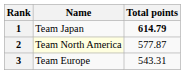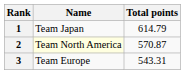1 | Total points: bold -> normal
2 | Total points: 577.87 -> 570.87
